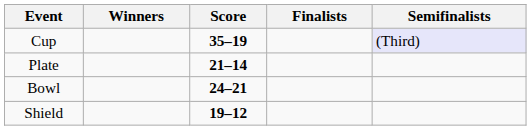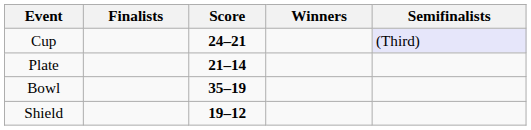columns swapped: Winners <-> Finalists
Cup | Score: 35–19 -> 24–21
Bowl | Score: 24–21 -> 35–19
